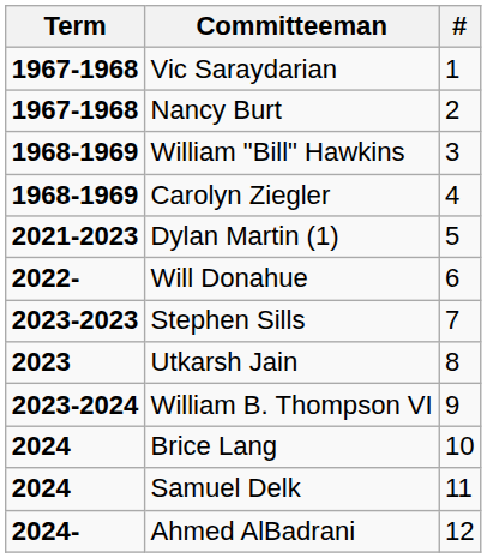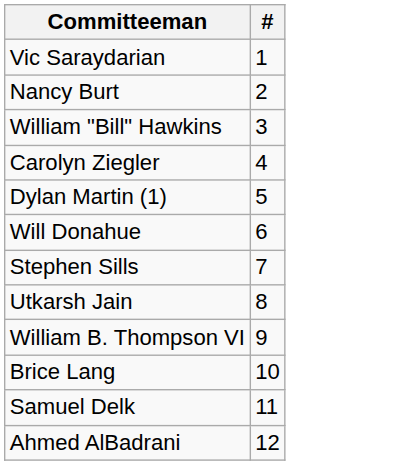- column: Term | 1967-1968 | 1967-1968 | 1968-1969 | 1968-1969 | 2021-2023 | 2022- | 2023-2023 | 2023 | 2023-2024 | 2024 | 2024 | 2024-
